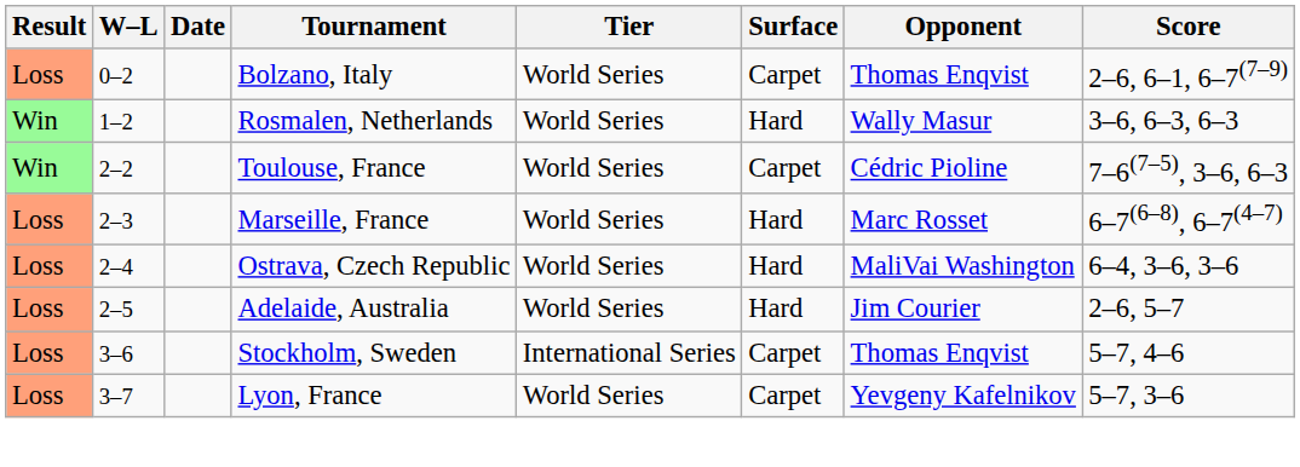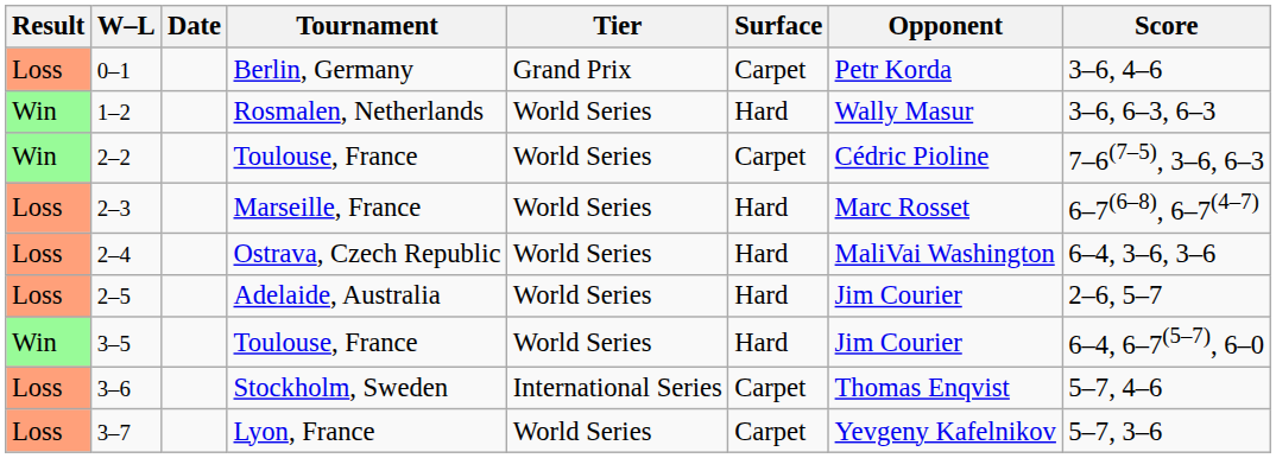+ row: Loss | 0–1 | Berlin, Germany | Grand Prix | Carpet | Petr Korda | 3–6, 4–6
- row: Loss | 0–2 | Bolzano, Italy | World Series | Carpet | Thomas Enqvist | 2–6, 6–1, 6–7(7–9)
+ row: Win | 3–5 | Toulouse, France | World Series | Hard | Jim Courier | 6–4, 6–7(5–7), 6–0
